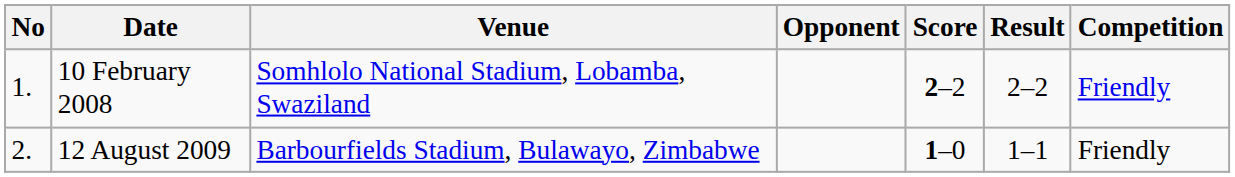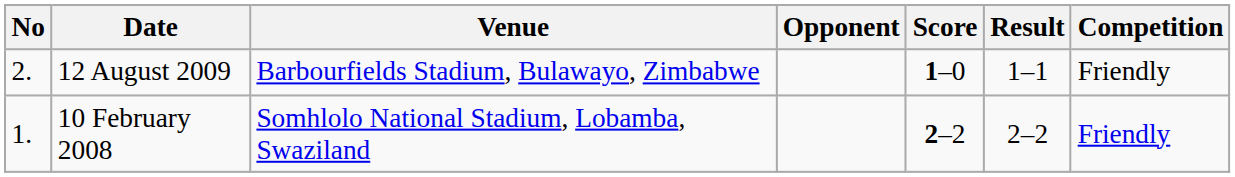rows swapped: 10 February 2008 <-> 12 August 2009
